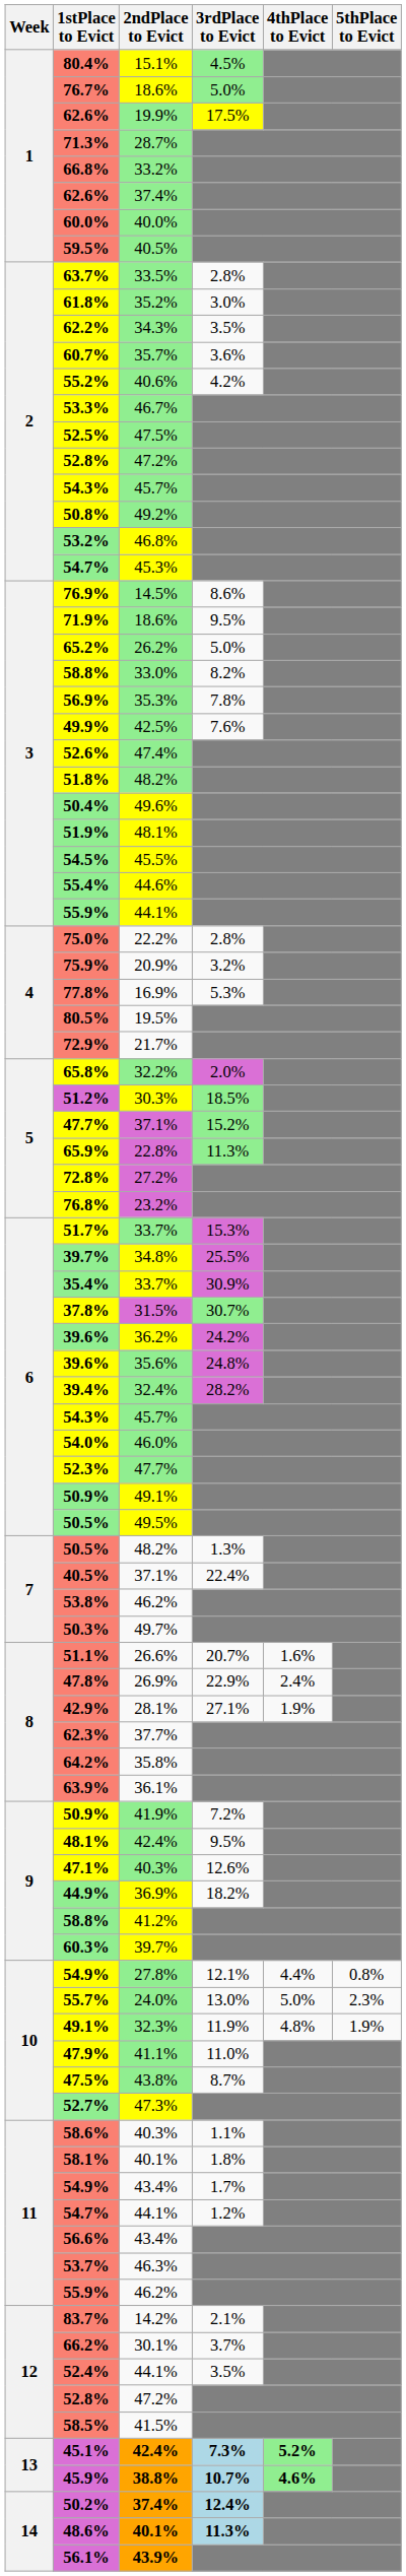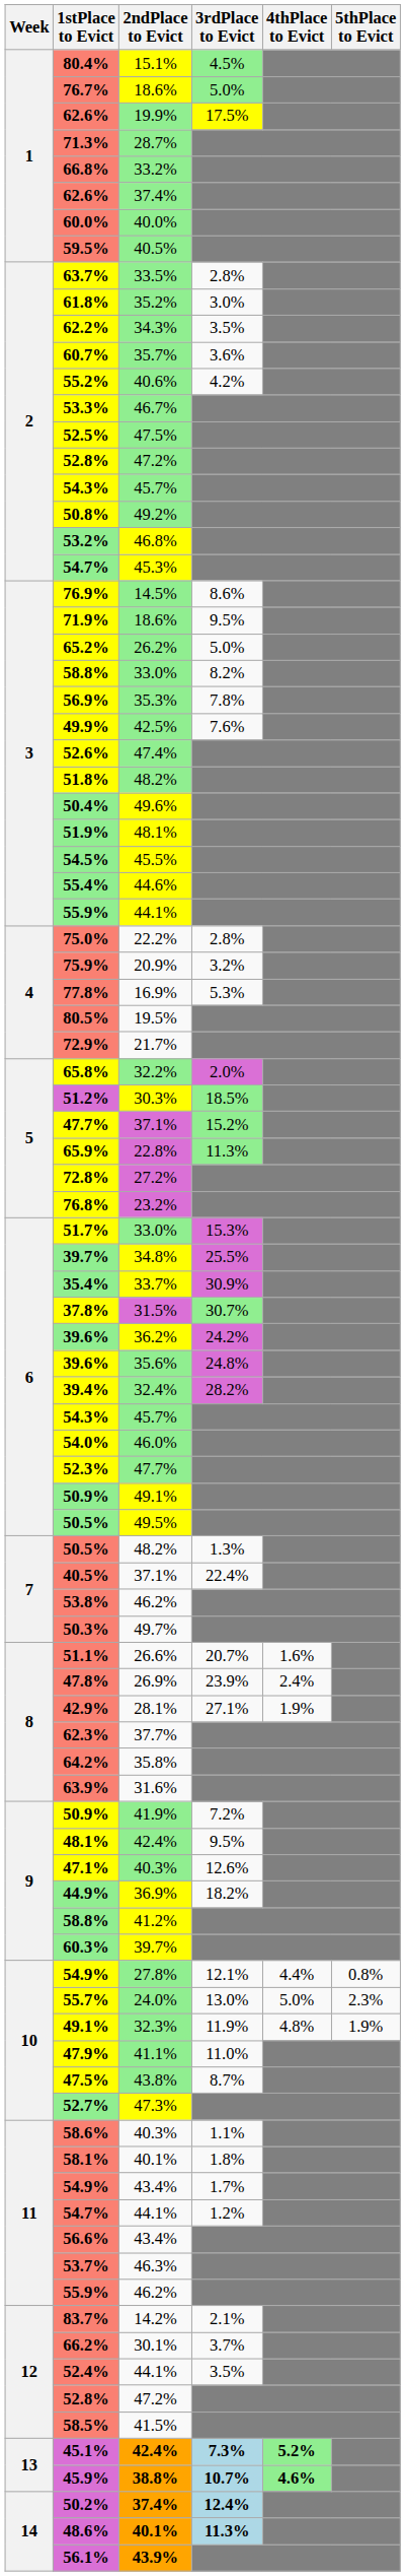51.7% | 2ndPlace to Evict: 33.7% -> 33.0%
47.8% | 3rdPlace to Evict: 22.9% -> 23.9%
63.9% | 2ndPlace to Evict: 36.1% -> 31.6%
